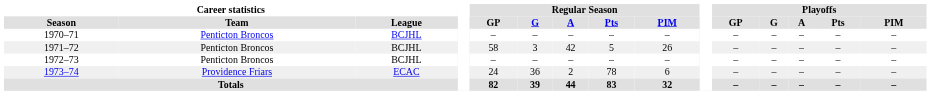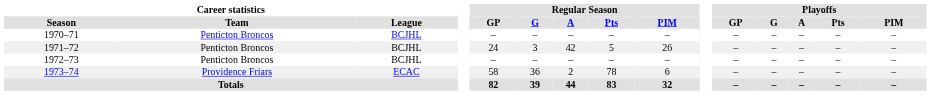1971–72 | Regular Season / GP: 58 -> 24
1973–74 | Regular Season / GP: 24 -> 58
